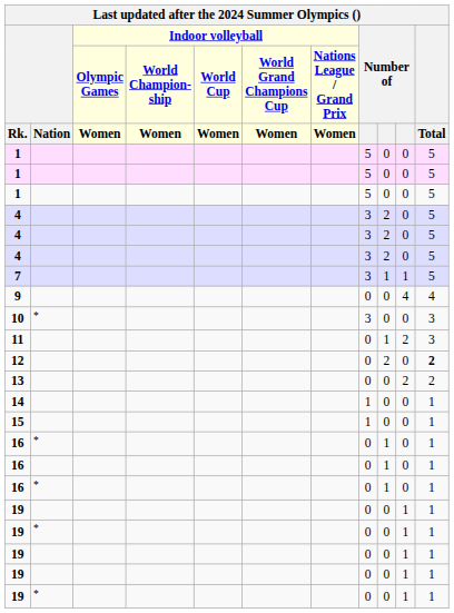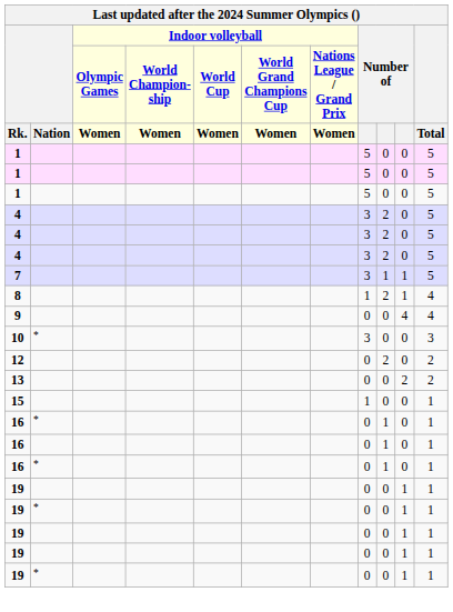+ row: 8 | 1 | 2 | 1 | 4
- row: 11 | 0 | 1 | 2 | 3
12 | Total: bold -> normal
- row: 14 | 1 | 0 | 0 | 1
